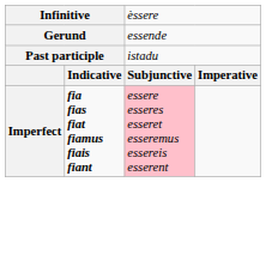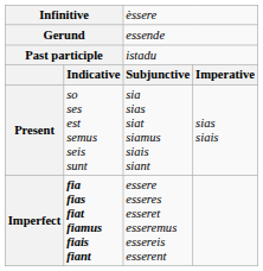+ row: Present | so ses est semus seis sunt | sia sias siat siamus siais siant | sias siais
Imperfect | column 3: pink background -> no background
